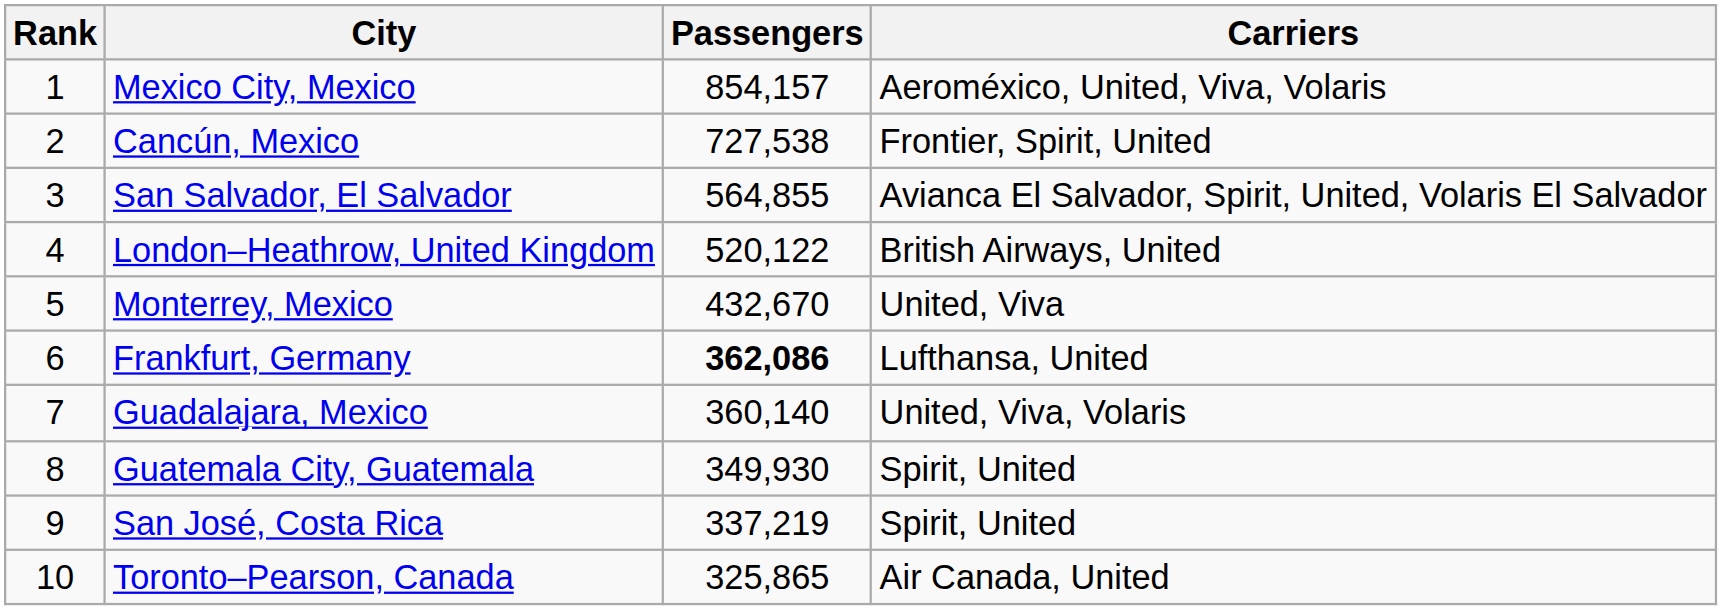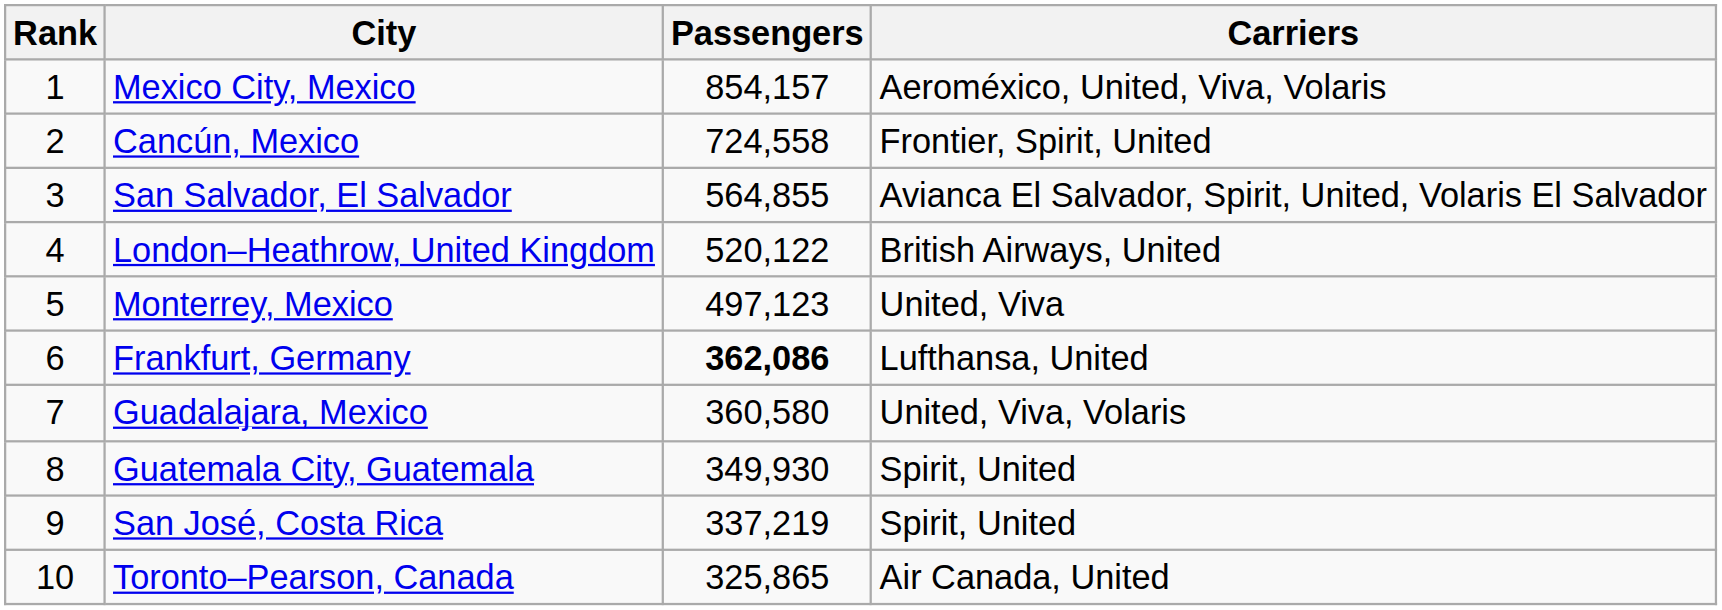Cancún, Mexico | Passengers: 727,538 -> 724,558
Monterrey, Mexico | Passengers: 432,670 -> 497,123
Guadalajara, Mexico | Passengers: 360,140 -> 360,580
